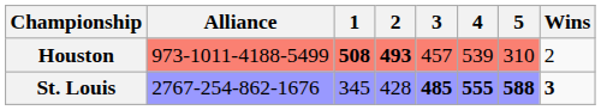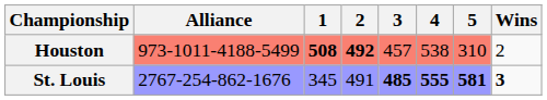Houston | 2: 493 -> 492
Houston | 4: 539 -> 538
St. Louis | 2: 428 -> 491
St. Louis | 5: 588 -> 581
